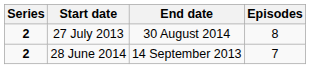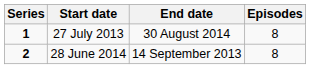27 July 2013 | Series: 2 -> 1
28 June 2014 | Episodes: 7 -> 8
